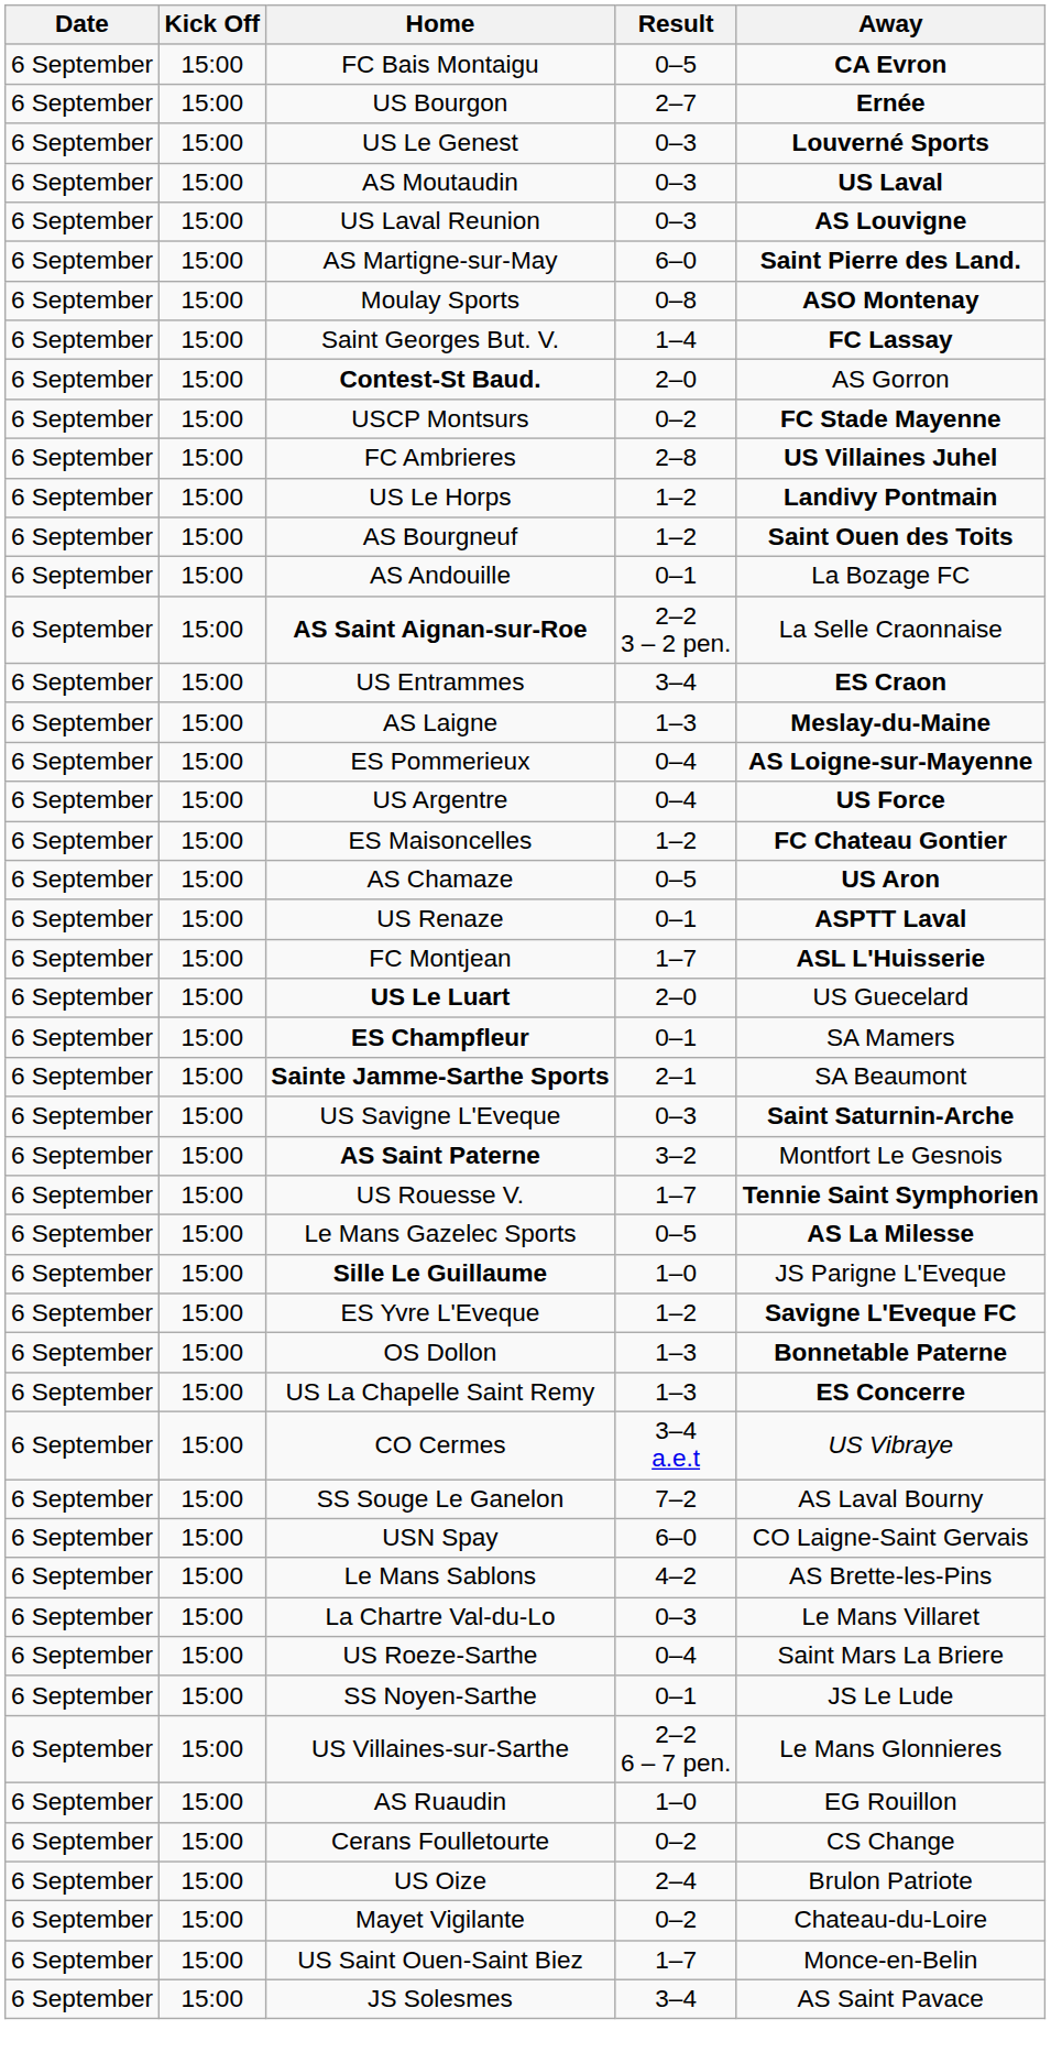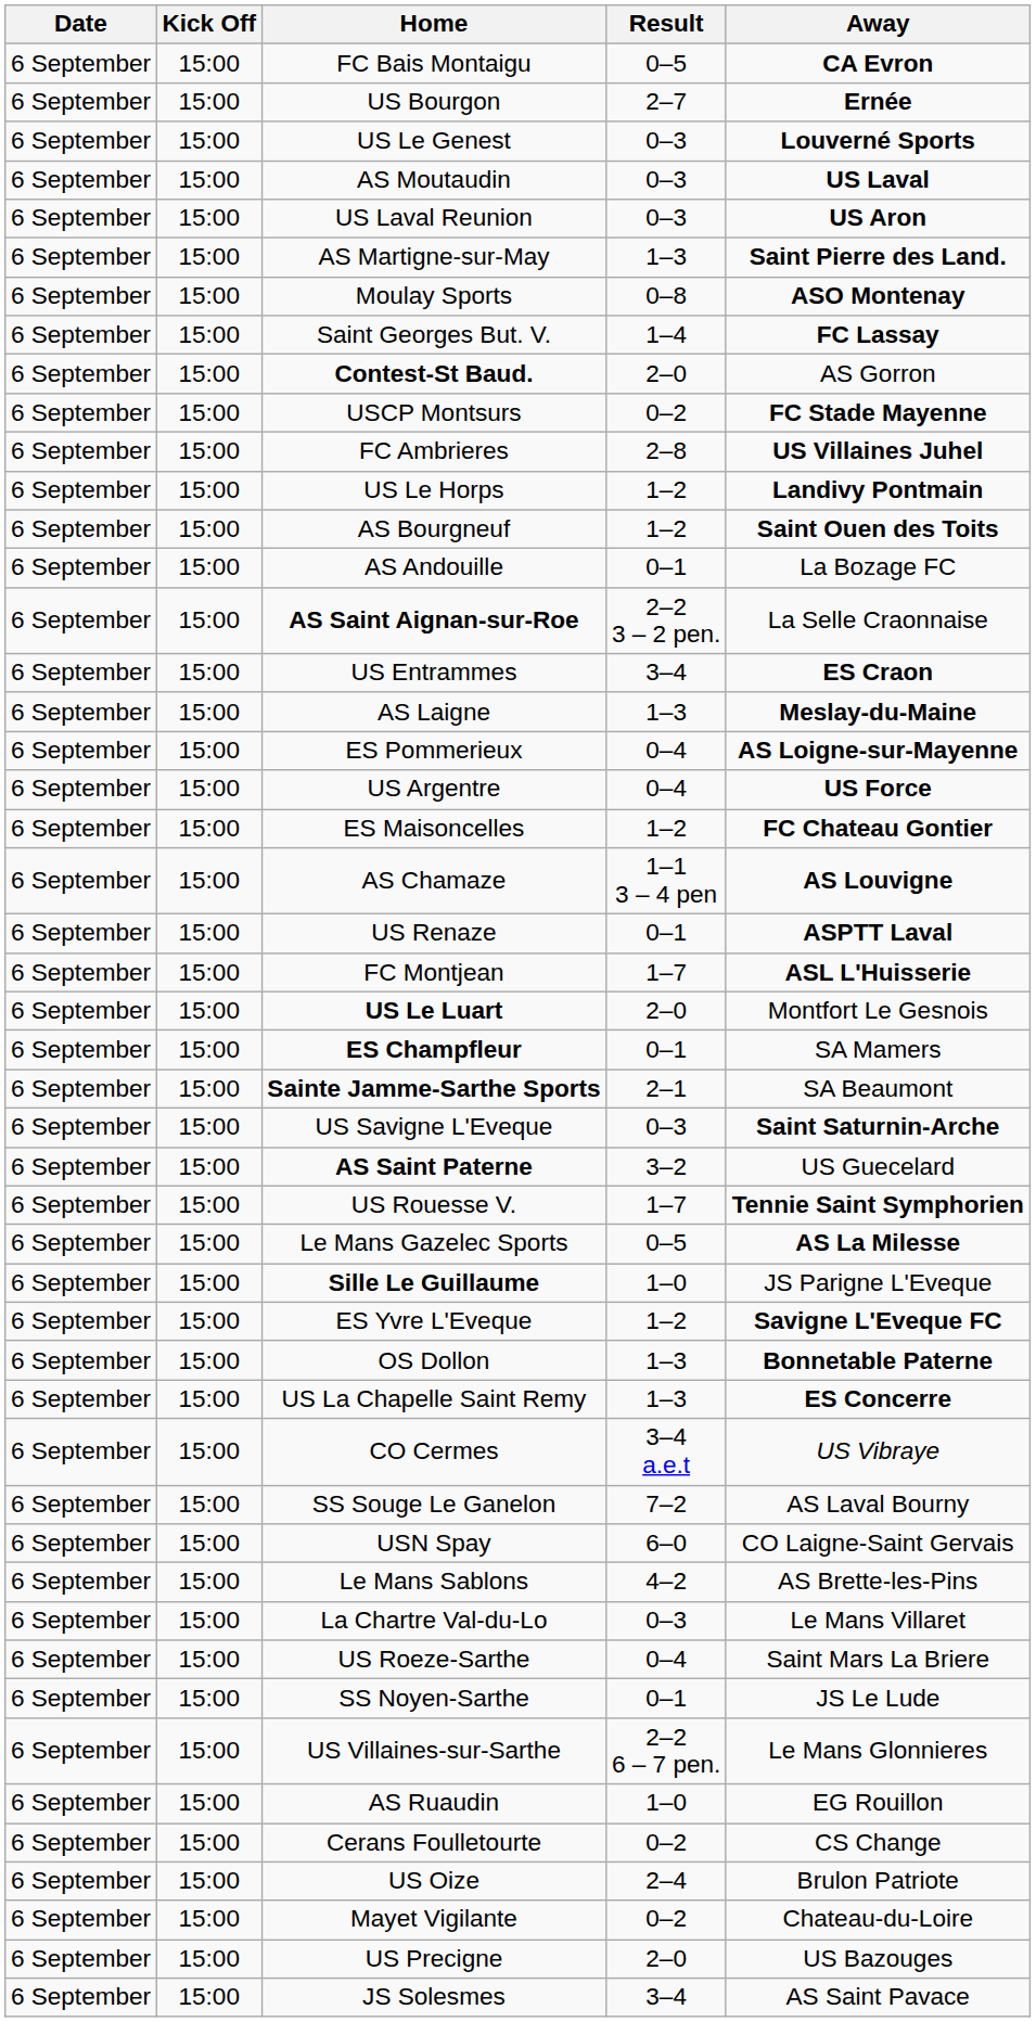US Laval Reunion | Away: AS Louvigne -> US Aron
AS Martigne-sur-May | Result: 6–0 -> 1–3
AS Chamaze | Result: 0–5 -> 1–1 3 – 4 pen
AS Chamaze | Away: US Aron -> AS Louvigne
US Le Luart | Away: US Guecelard -> Montfort Le Gesnois
AS Saint Paterne | Away: Montfort Le Gesnois -> US Guecelard
+ row: 6 September | 15:00 | US Precigne | 2–0 | US Bazouges
- row: 6 September | 15:00 | US Saint Ouen-Saint Biez | 1–7 | Monce-en-Belin
